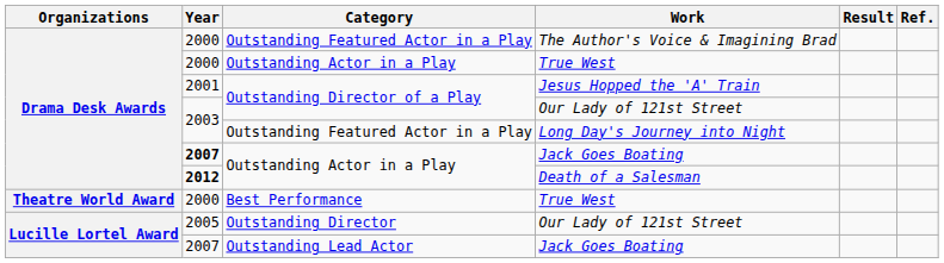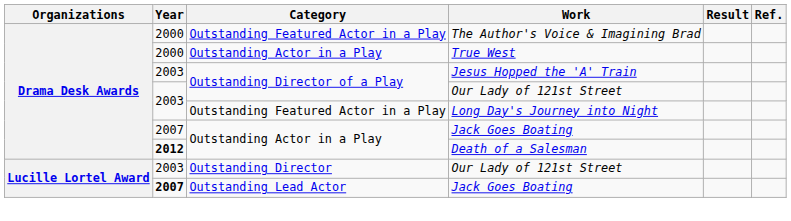Jesus Hopped the 'A' Train | Year: 2001 -> 2003
Outstanding Actor in a Play / Jack Goes Boating | Year: bold -> normal
- row: Theatre World Award | 2000 | Best Performance | True West
Outstanding Director / Our Lady of 121st Street | Year: 2005 -> 2003
Outstanding Lead Actor / Jack Goes Boating | Year: normal -> bold
